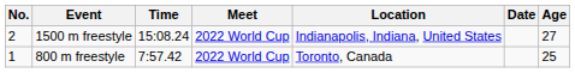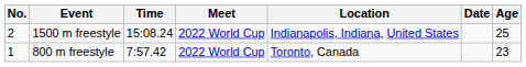1500 m freestyle | Age: 27 -> 25
800 m freestyle | Age: 25 -> 23
